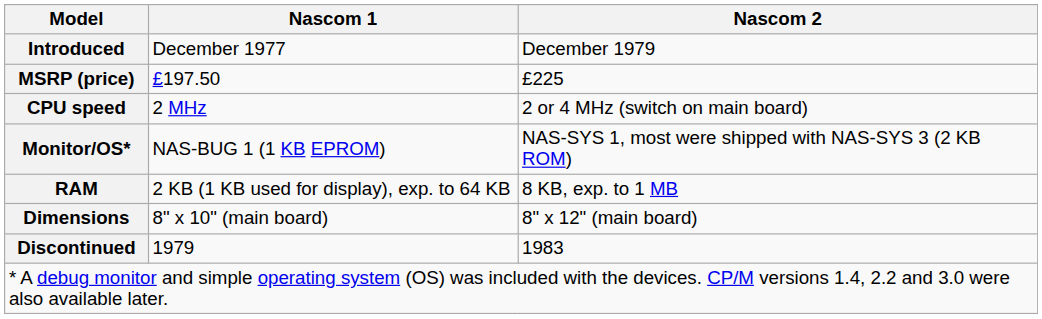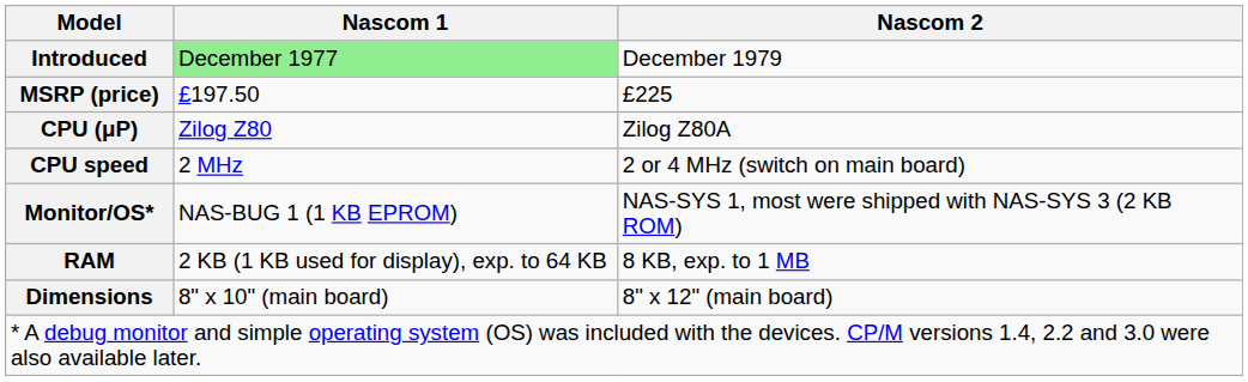Introduced | Nascom 1: no background -> lightgreen background
+ row: CPU (μP) | Zilog Z80 | Zilog Z80A
- row: Discontinued | 1979 | 1983
